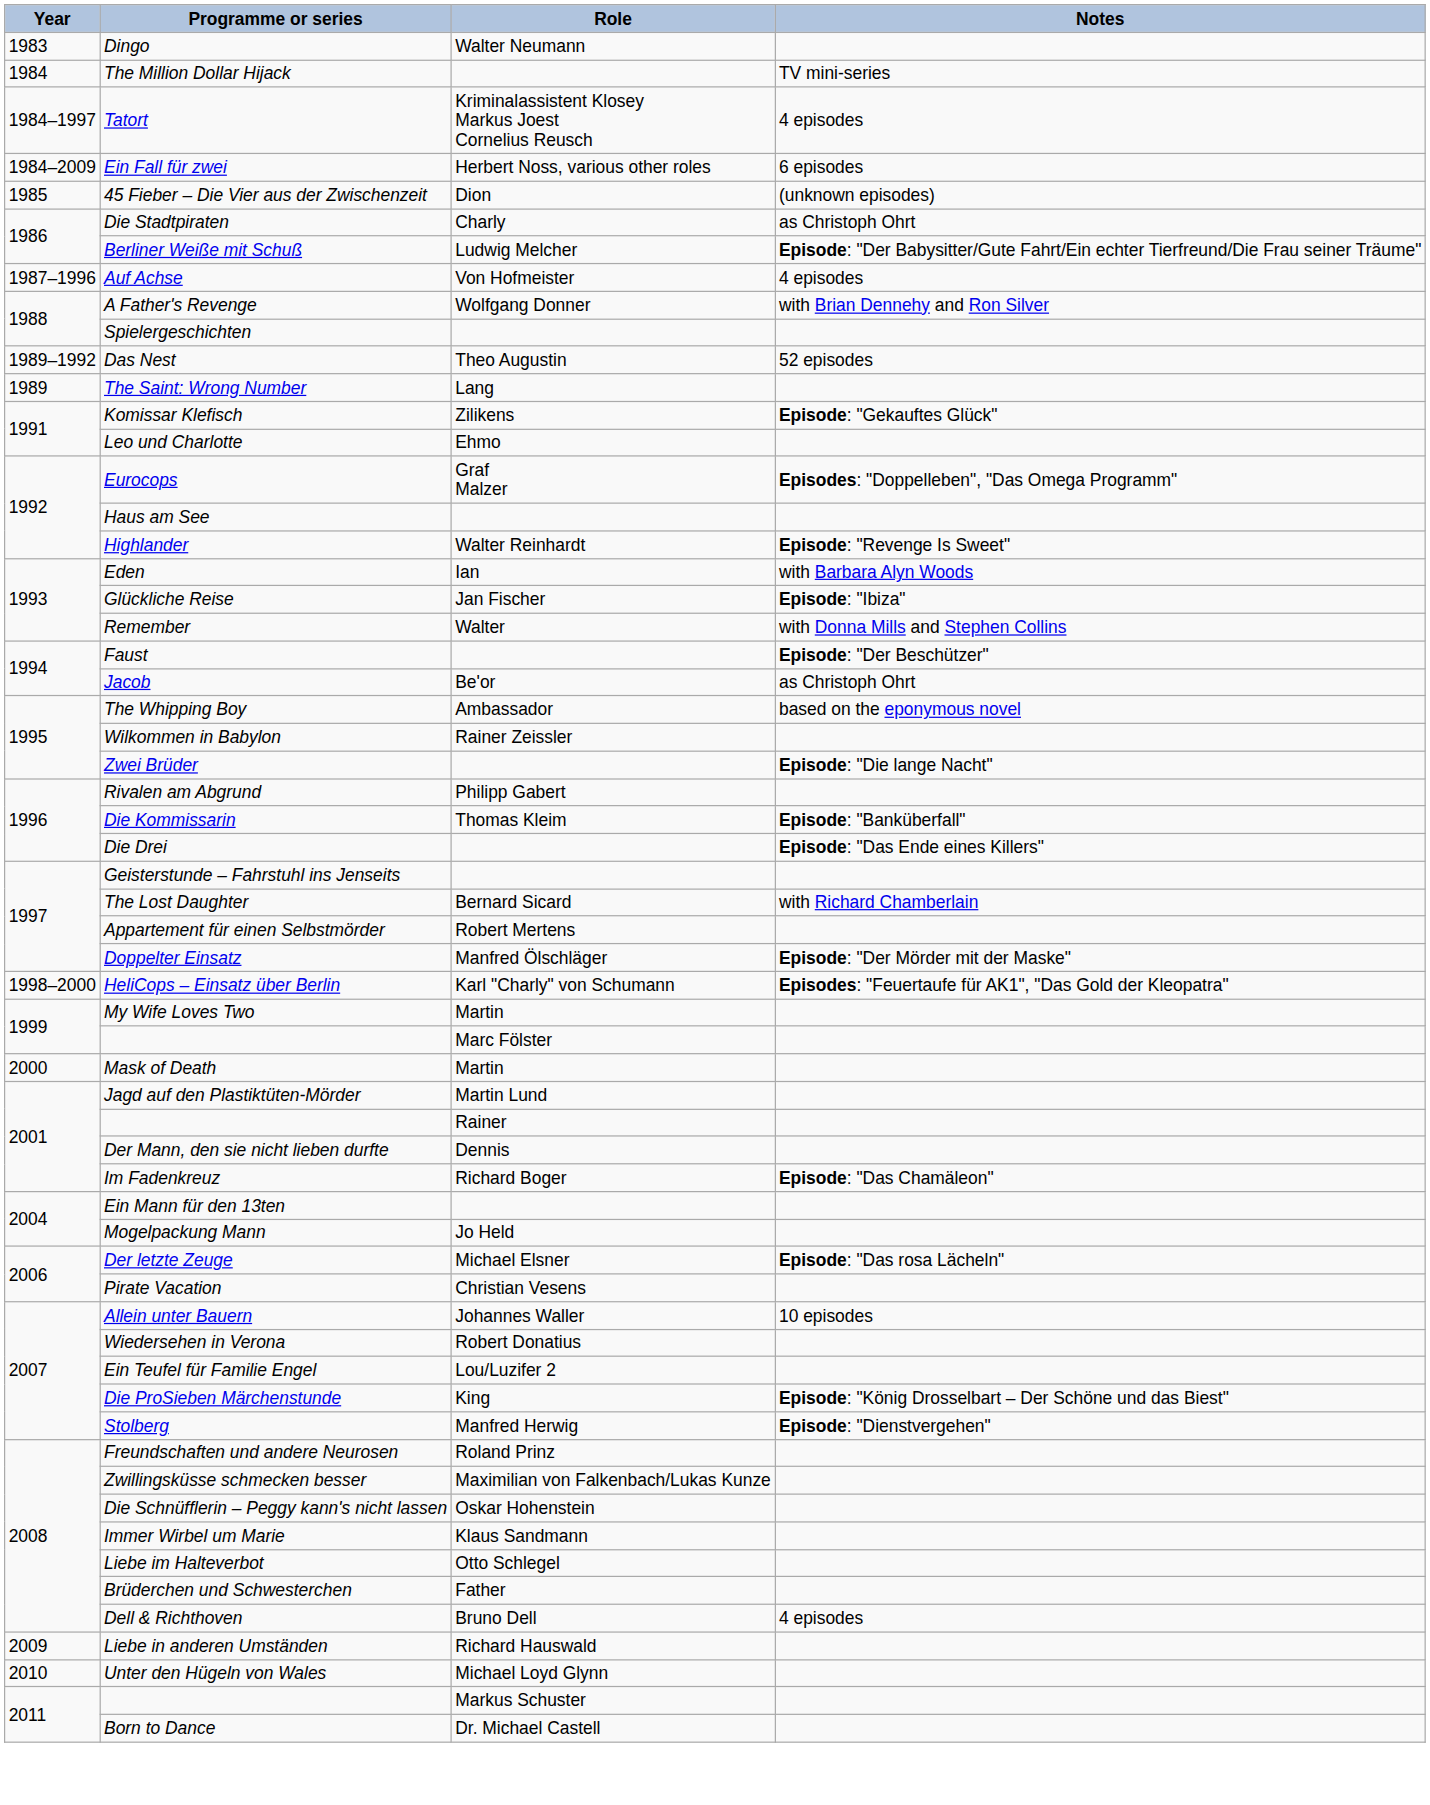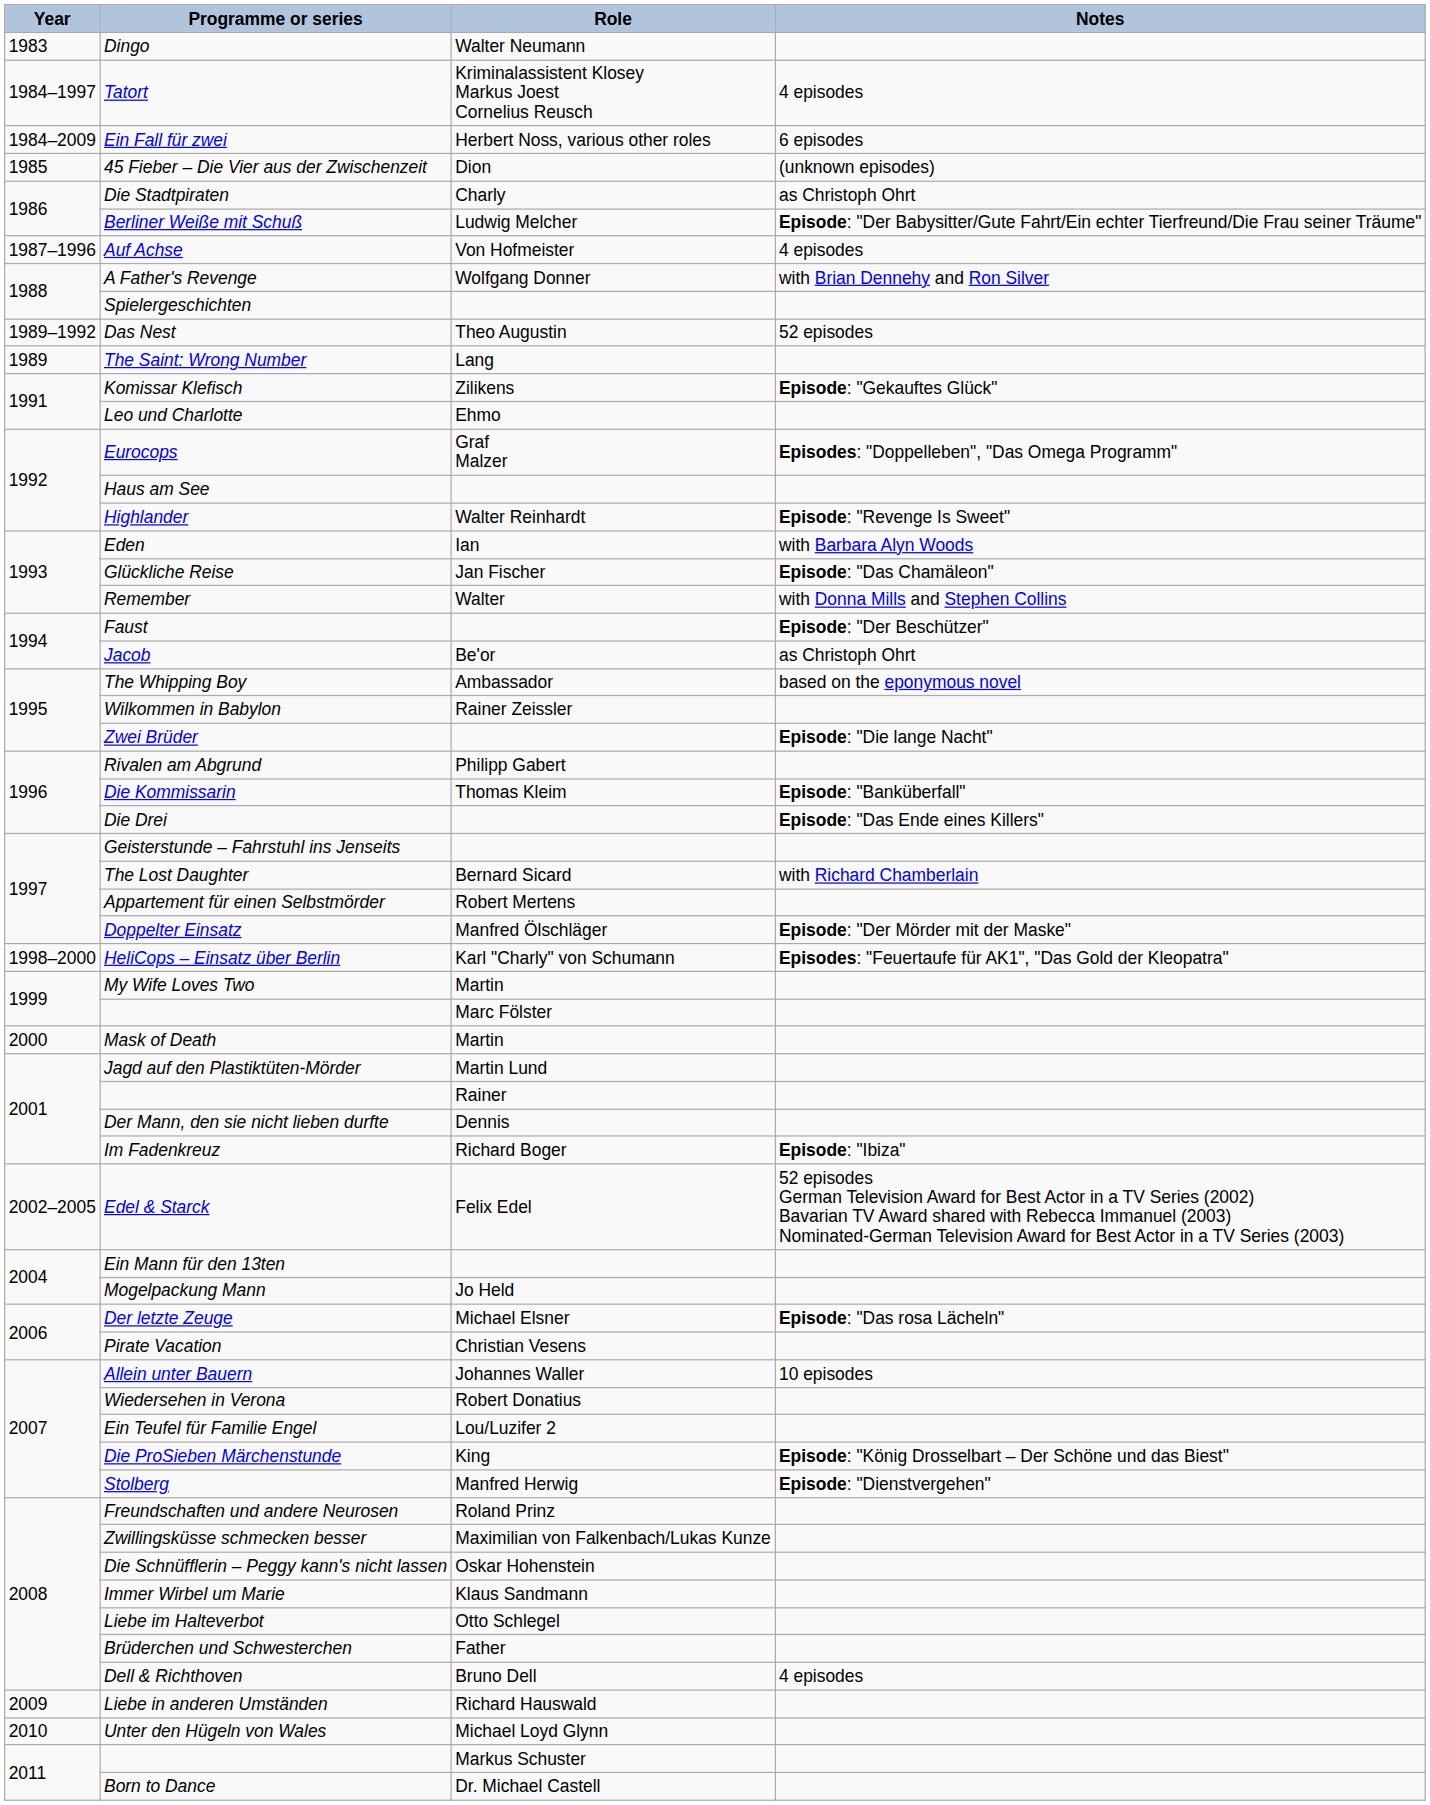- row: 1984 | The Million Dollar Hijack | TV mini-series
Glückliche Reise | Notes: Episode: "Ibiza" -> Episode: "Das Chamäleon"
Im Fadenkreuz | Notes: Episode: "Das Chamäleon" -> Episode: "Ibiza"
+ row: 2002–2005 | Edel & Starck | Felix Edel | 52 episodes German Television Award for Best Actor in a TV Series (2002) Bavarian TV Award shared with Rebecca Immanuel (2003) Nominated-German Television Award for Best Actor in a TV Series (2003)
